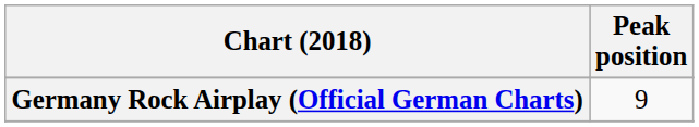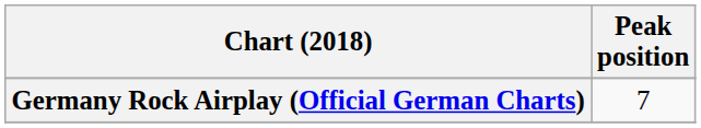Germany Rock Airplay (Official German Charts) | Peak position: 9 -> 7
